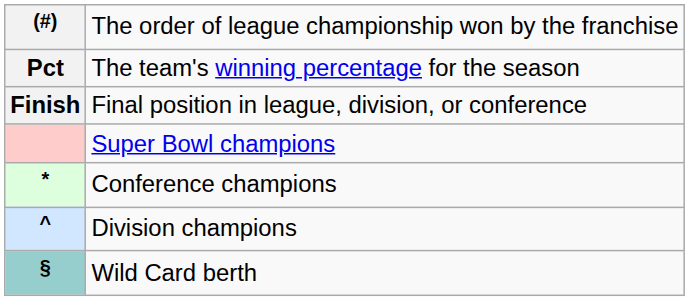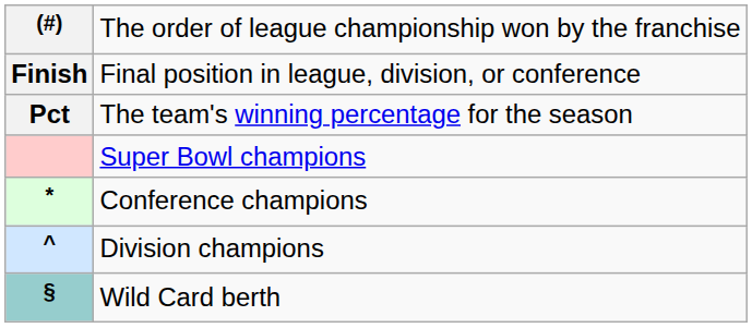rows swapped: Final position in league, division, or conference <-> The team's winning percentage for the season
